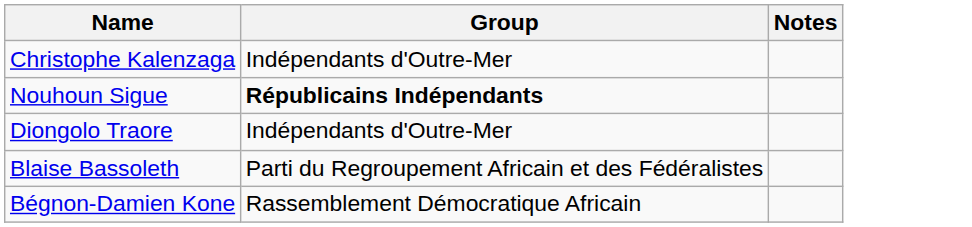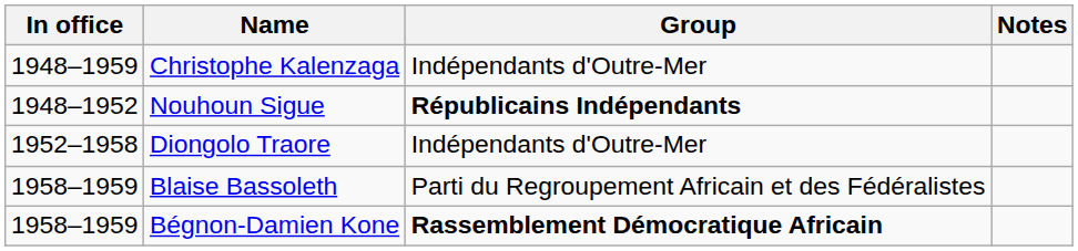+ column: In office | 1948–1959 | 1948–1952 | 1952–1958 | 1958–1959 | 1958–1959
Bégnon-Damien Kone | Group: normal -> bold
